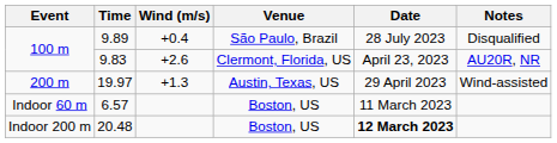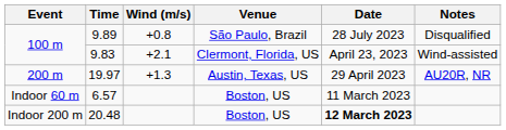9.89 | Wind (m/s): +0.4 -> +0.8
9.83 | Wind (m/s): +2.6 -> +2.1
9.83 | Notes: AU20R, NR -> Wind-assisted
19.97 | Notes: Wind-assisted -> AU20R, NR
